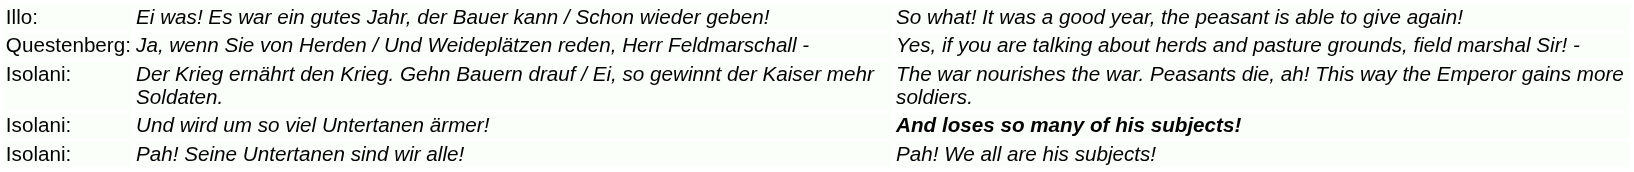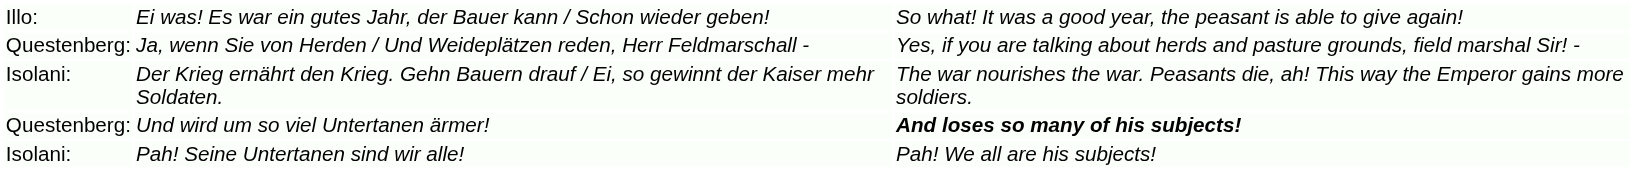Und wird um so viel Untertanen ärmer! | column 1: Isolani: -> Questenberg:
